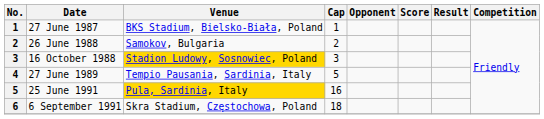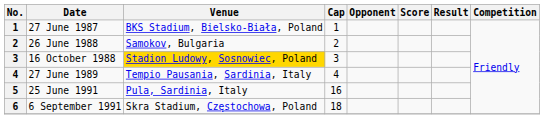27 June 1989 | Cap: 5 -> 4
25 June 1991 | Venue: gold background -> no background
